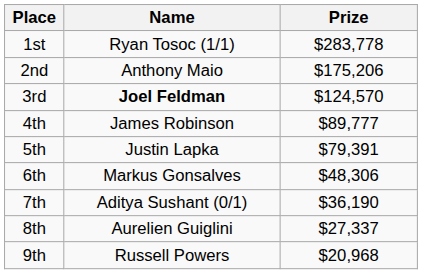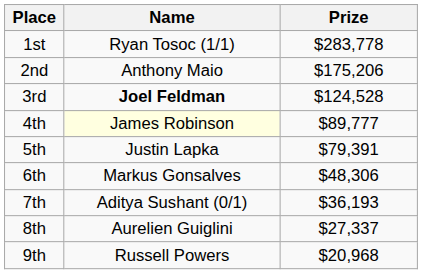3rd | Prize: $124,570 -> $124,528
4th | Name: no background -> lightyellow background
7th | Prize: $36,190 -> $36,193
